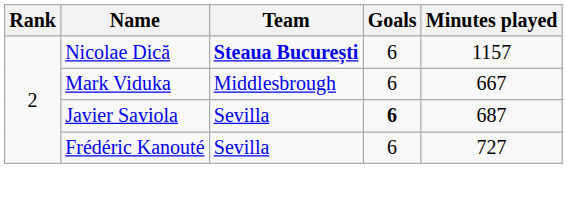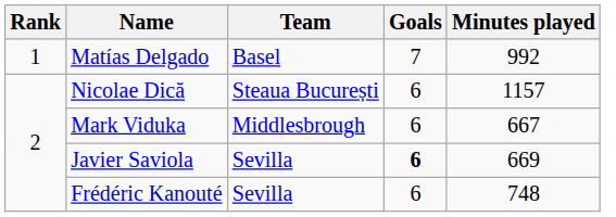+ row: 1 | Matías Delgado | Basel | 7 | 992
Nicolae Dică | Team: bold -> normal
Javier Saviola | Minutes played: 687 -> 669
Frédéric Kanouté | Minutes played: 727 -> 748
